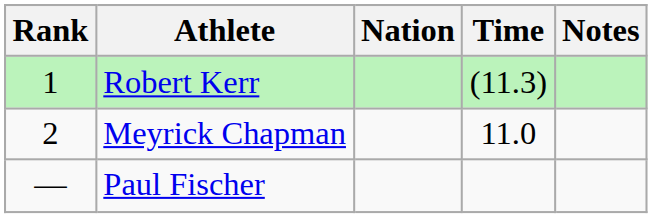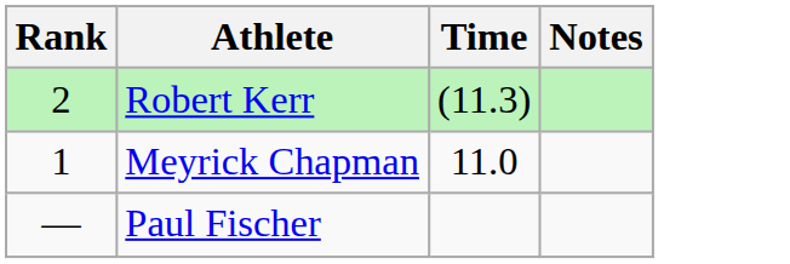- column: Nation
Robert Kerr | Rank: 1 -> 2
Meyrick Chapman | Rank: 2 -> 1
